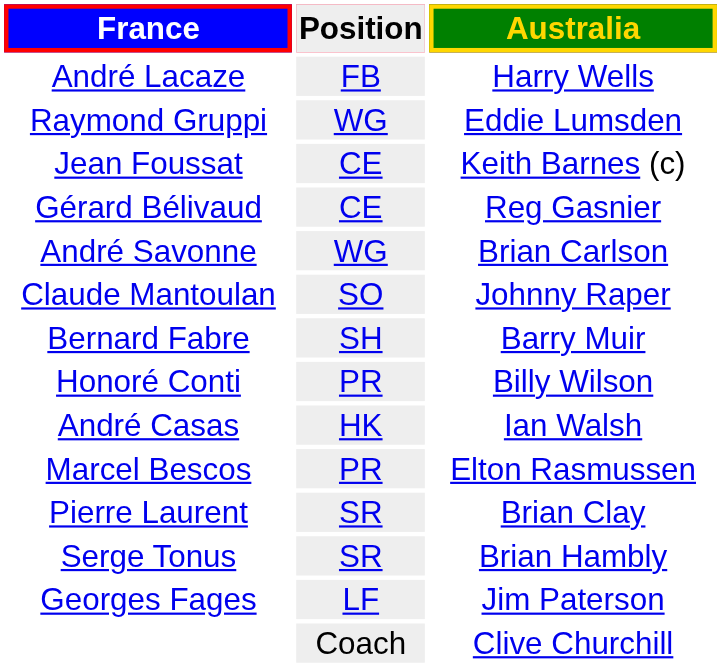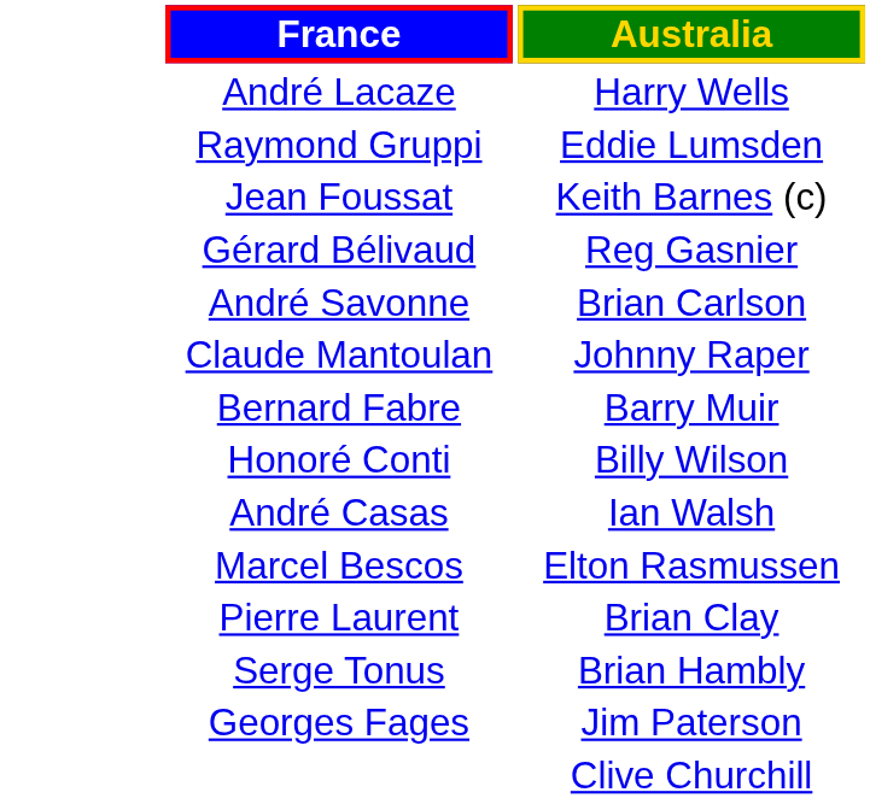- column: Position | FB | WG | CE | CE | WG | SO | SH | PR | HK | PR | SR | SR | LF | Coach
